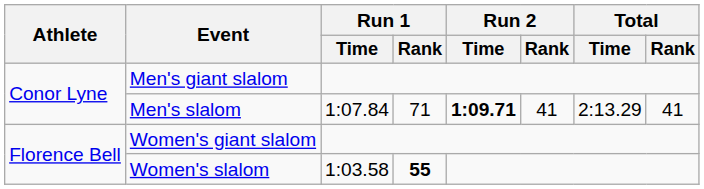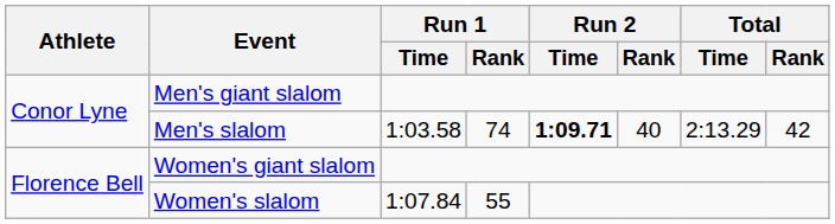Men's slalom | Run 1 / Time: 1:07.84 -> 1:03.58
Men's slalom | Run 1 / Rank: 71 -> 74
Men's slalom | Run 2 / Rank: 41 -> 40
Men's slalom | Total / Rank: 41 -> 42
Women's slalom | Run 1 / Time: 1:03.58 -> 1:07.84
Women's slalom | Run 1 / Rank: bold -> normal
